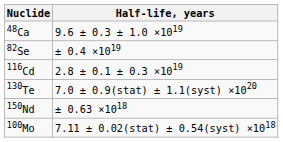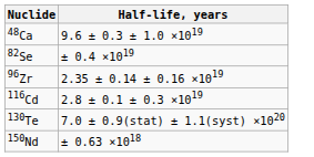+ row: 96Zr | 2.35 ± 0.14 ± 0.16 ×1019
- row: 100Mo | 7.11 ± 0.02(stat) ± 0.54(syst) ×1018
